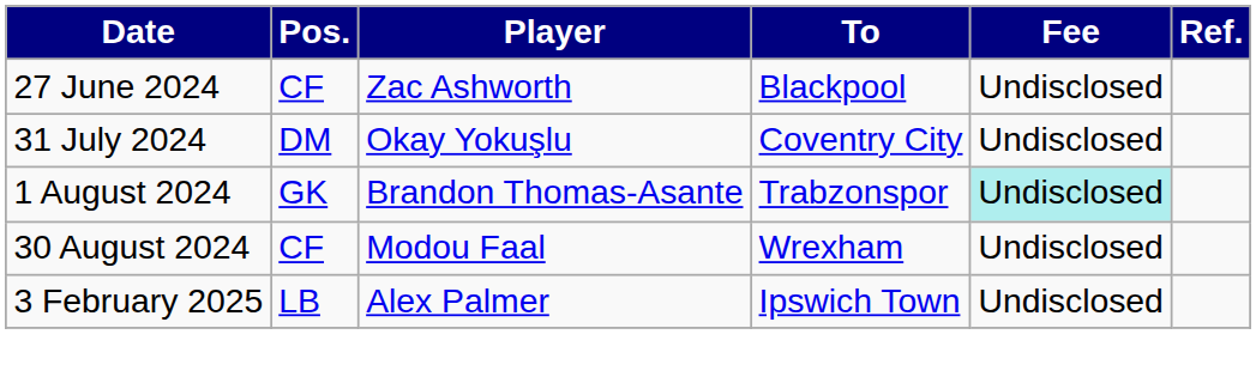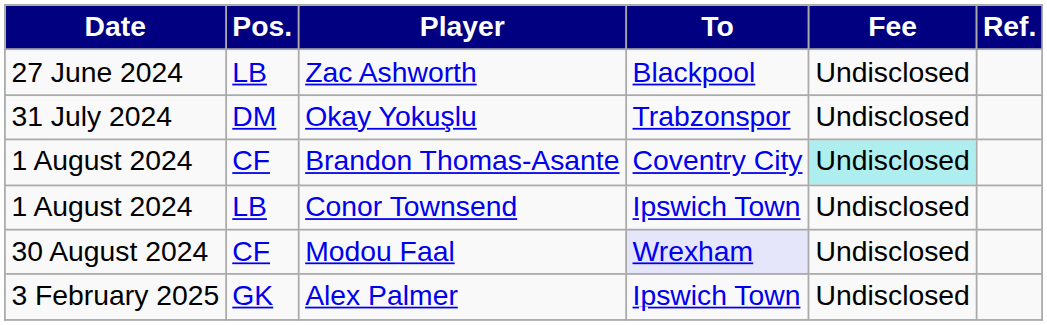Zac Ashworth | Pos.: CF -> LB
Okay Yokuşlu | To: Coventry City -> Trabzonspor
Brandon Thomas-Asante | Pos.: GK -> CF
Brandon Thomas-Asante | To: Trabzonspor -> Coventry City
+ row: 1 August 2024 | LB | Conor Townsend | Ipswich Town | Undisclosed
Modou Faal | To: no background -> lavender background
Alex Palmer | Pos.: LB -> GK
